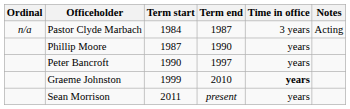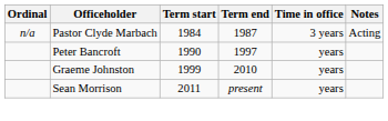- row: Phillip Moore | 1987 | 1990 | years
Graeme Johnston | Time in office: bold -> normal
